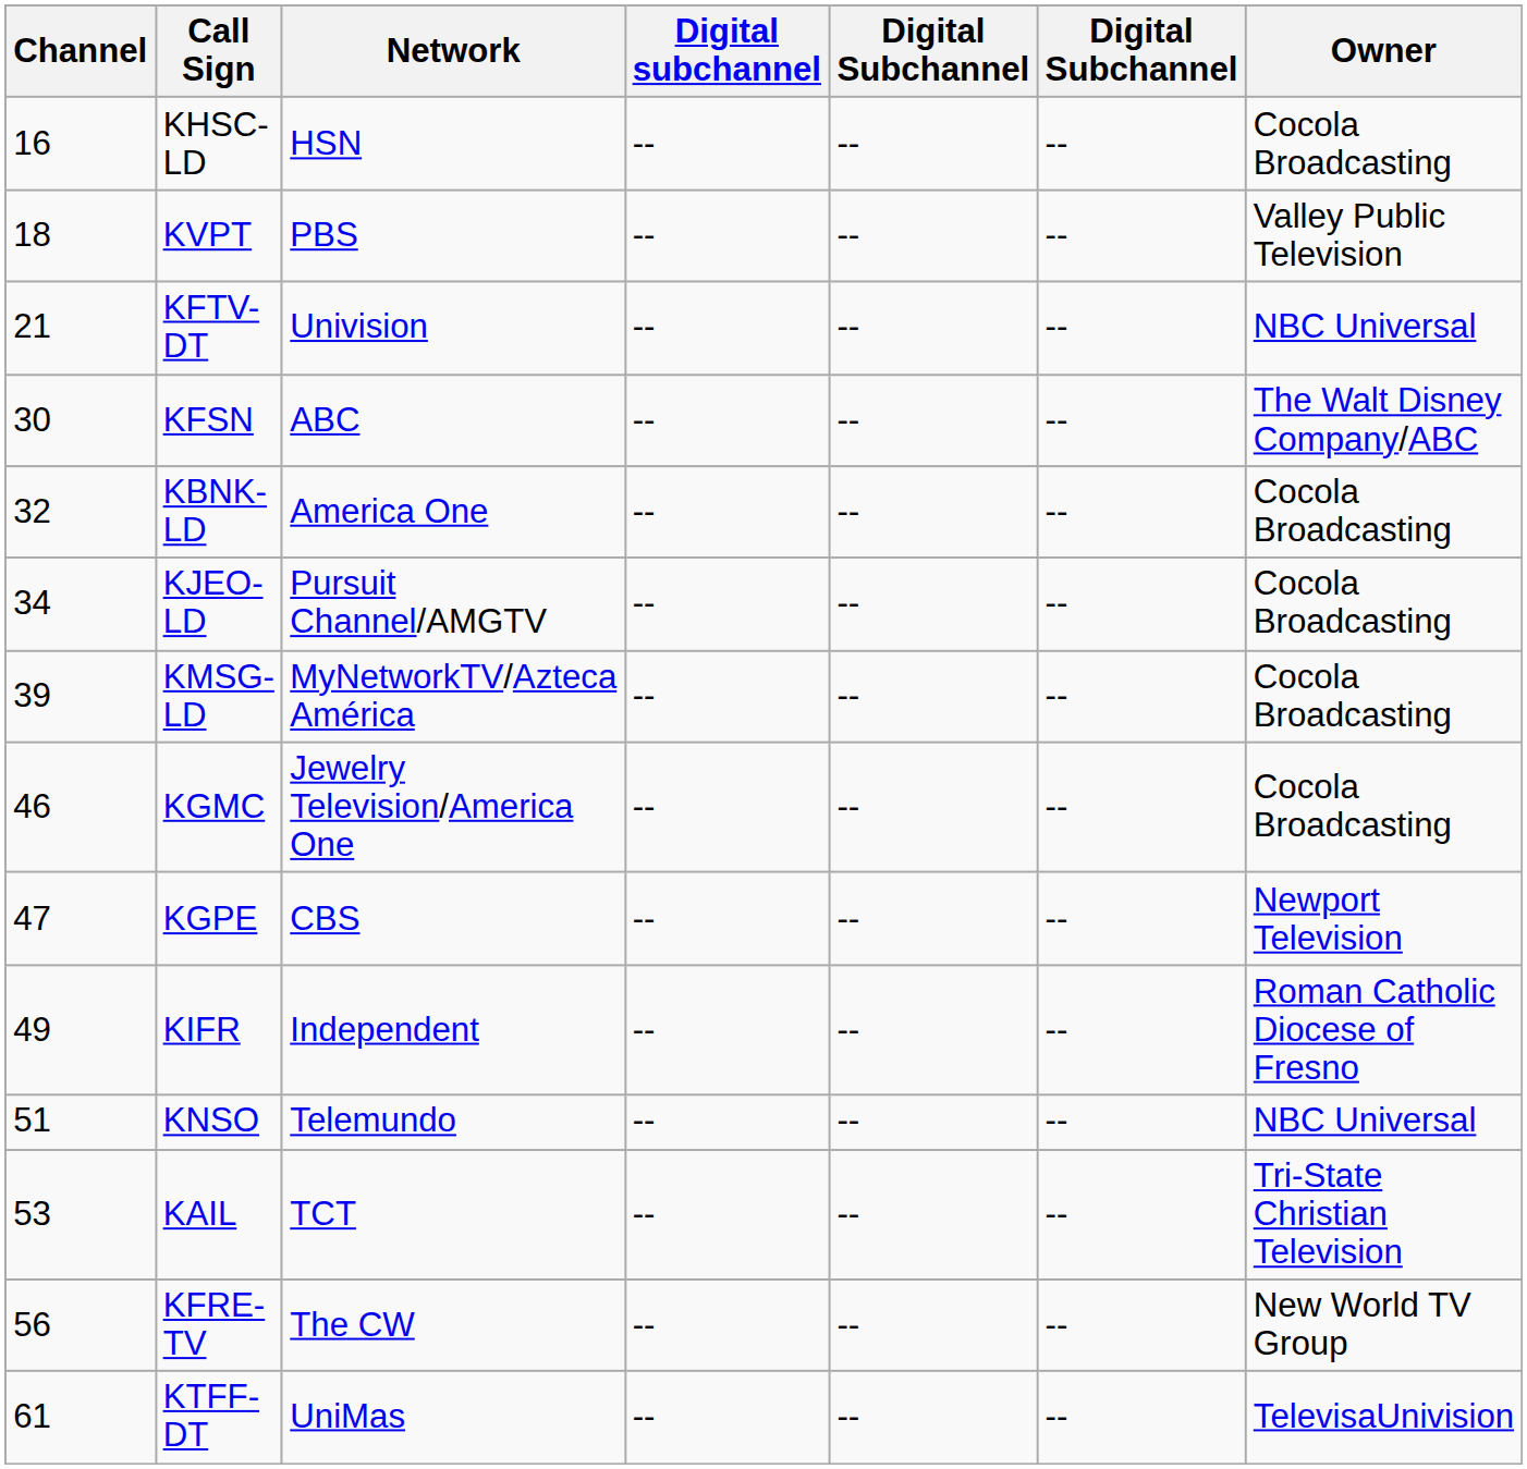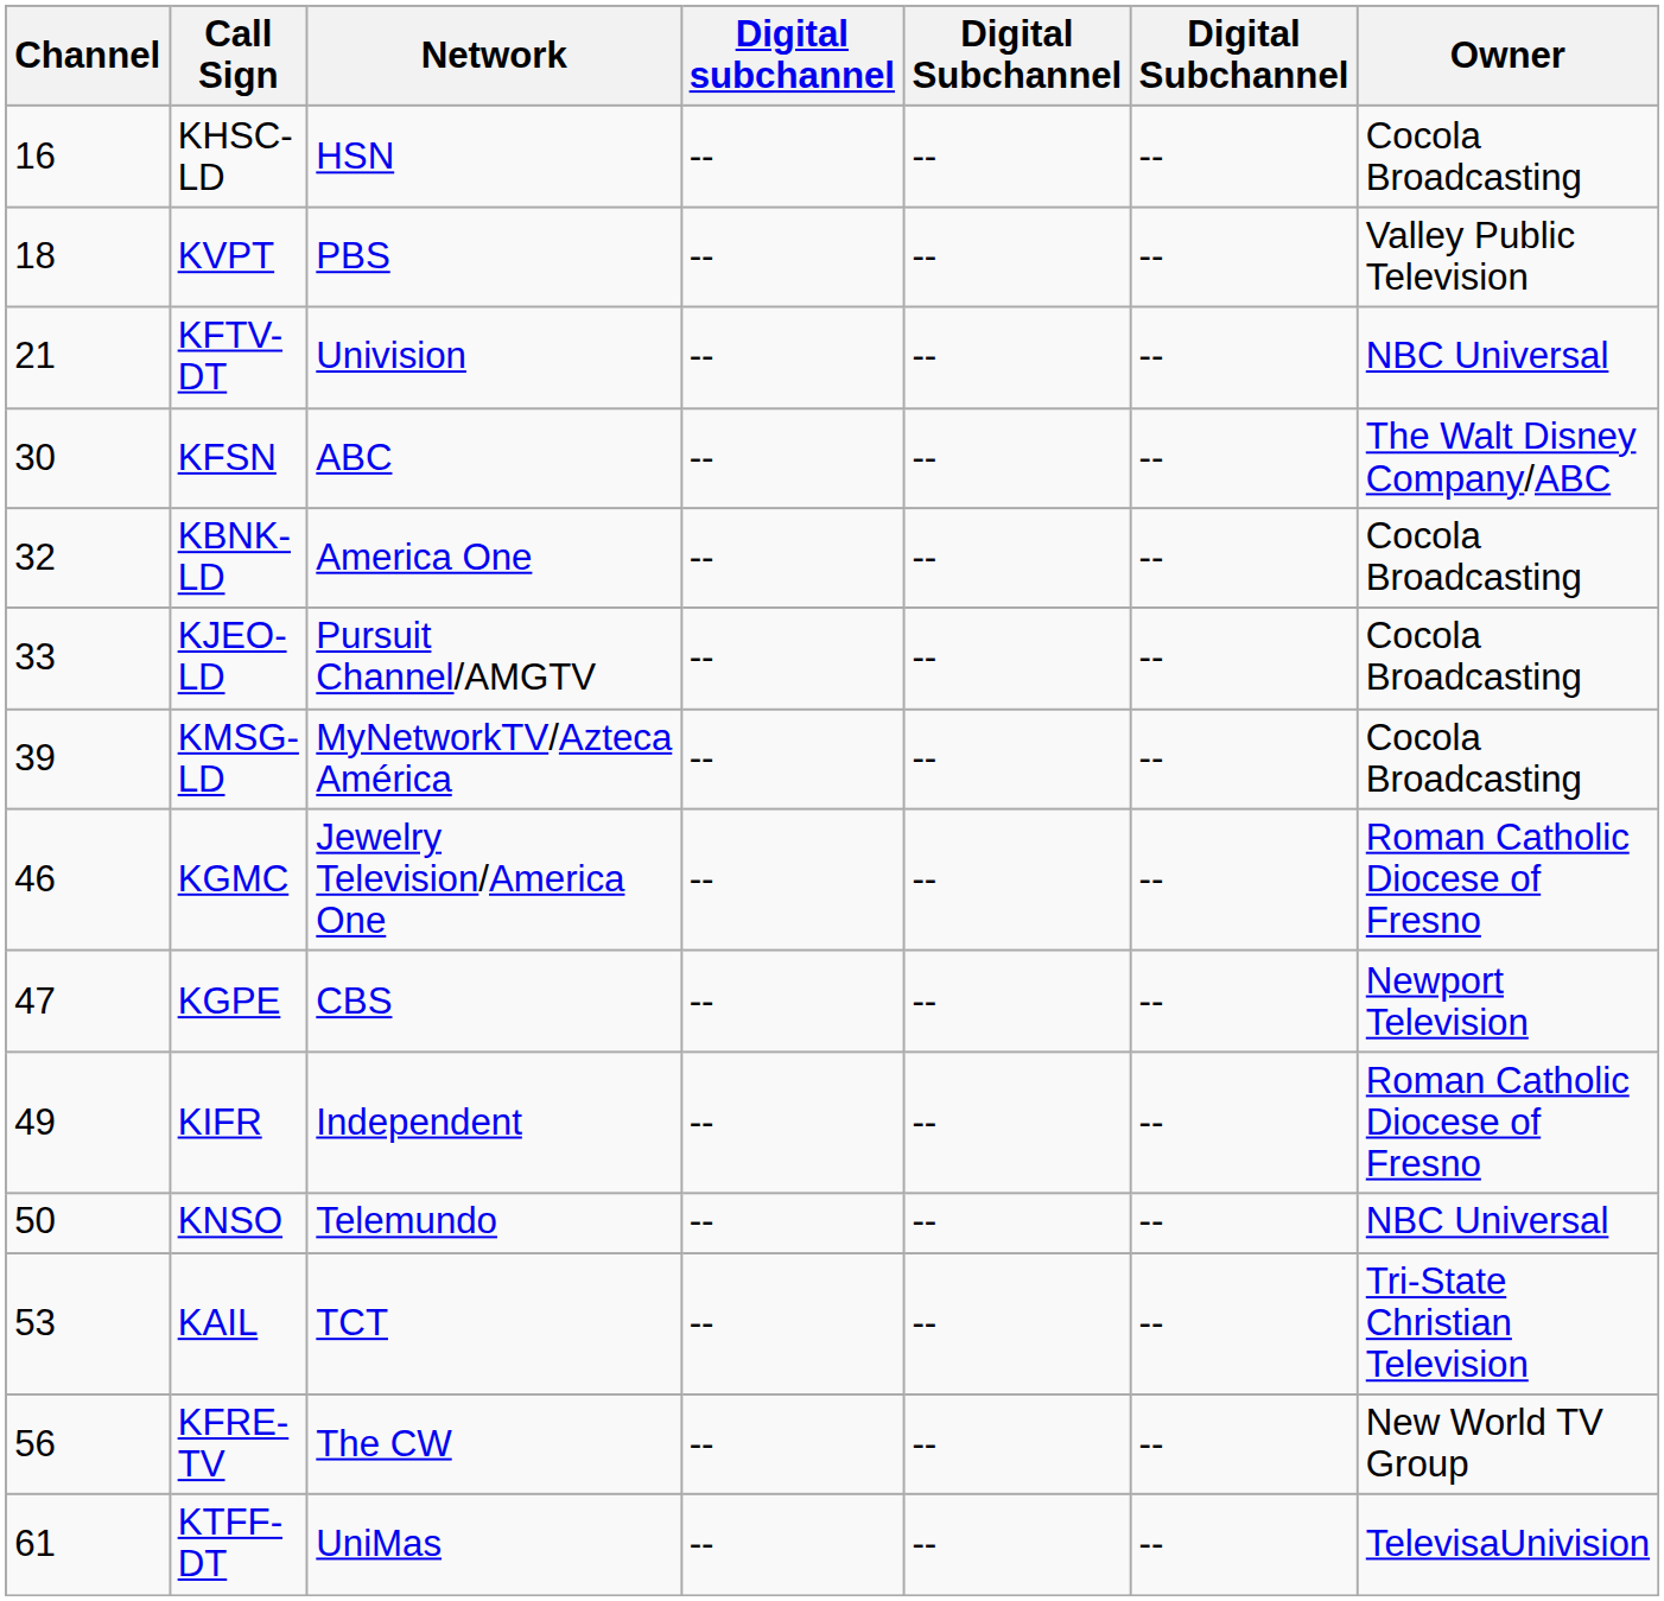KJEO-LD | Channel: 34 -> 33
KGMC | Owner: Cocola Broadcasting -> Roman Catholic Diocese of Fresno
KNSO | Channel: 51 -> 50
